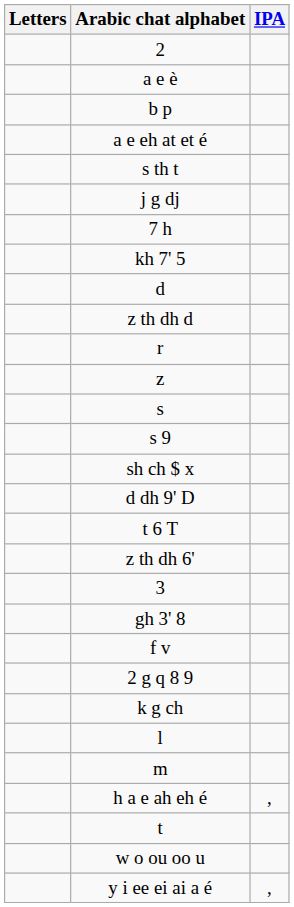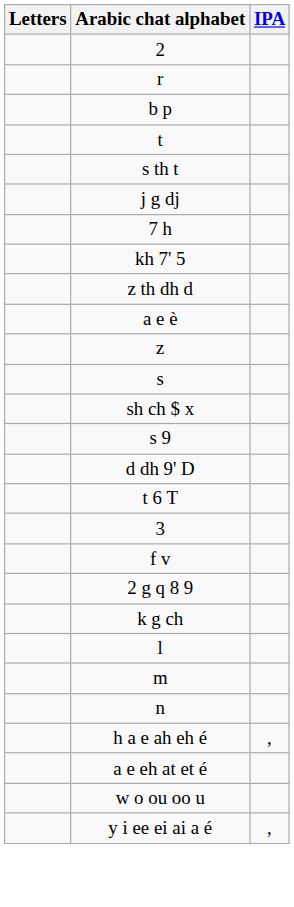rows swapped: a e è <-> r
rows swapped: t <-> a e eh at et é
- row: d
rows swapped: sh ch $ x <-> s 9
- row: z th dh 6'
- row: gh 3' 8
+ row: n
